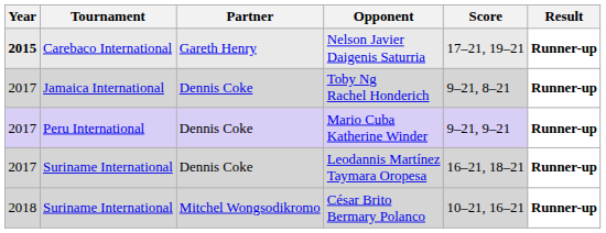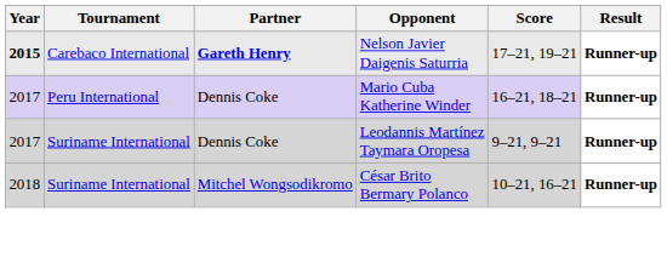Nelson Javier Daigenis Saturria | Partner: normal -> bold
- row: 2017 | Jamaica International | Dennis Coke | Toby Ng Rachel Honderich | 9–21, 8–21 | Runner-up
Mario Cuba Katherine Winder | Score: 9–21, 9–21 -> 16–21, 18–21
Leodannis Martínez Taymara Oropesa | Score: 16–21, 18–21 -> 9–21, 9–21
